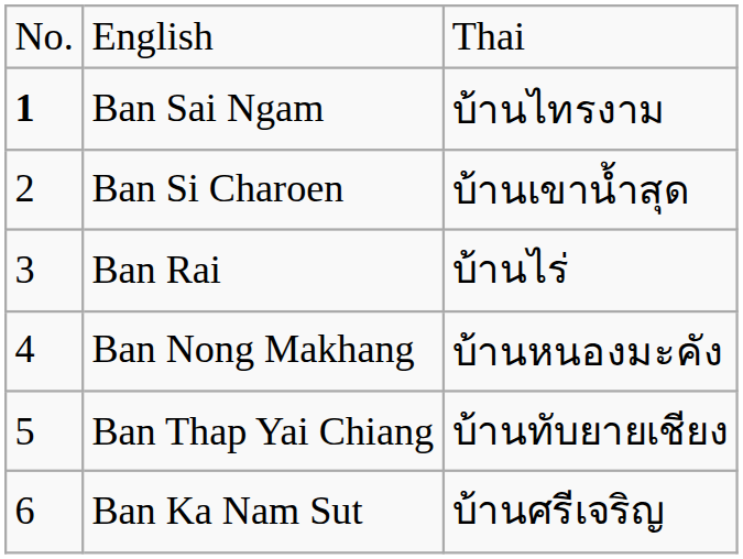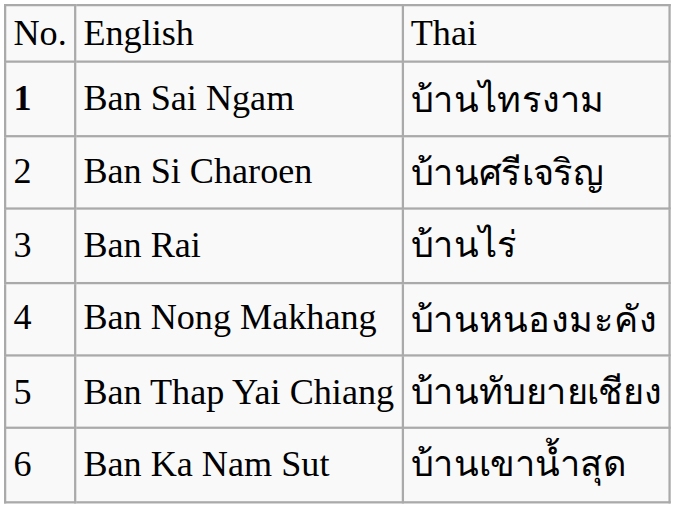Ban Si Charoen | column 3: บ้านเขาน้ำสุด -> บ้านศรีเจริญ
Ban Ka Nam Sut | column 3: บ้านศรีเจริญ -> บ้านเขาน้ำสุด
